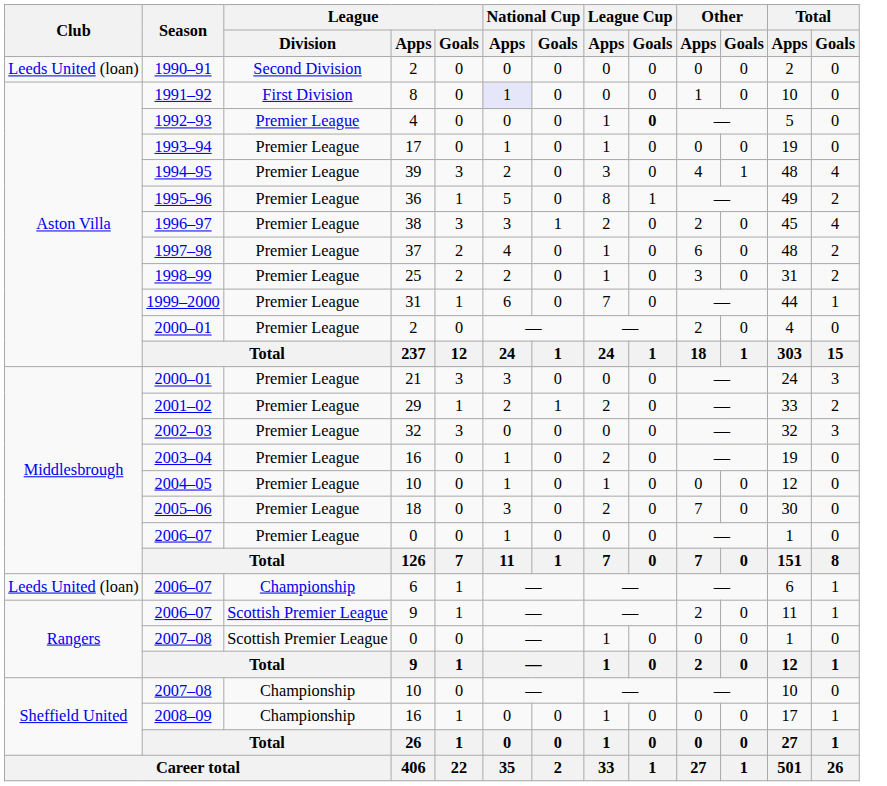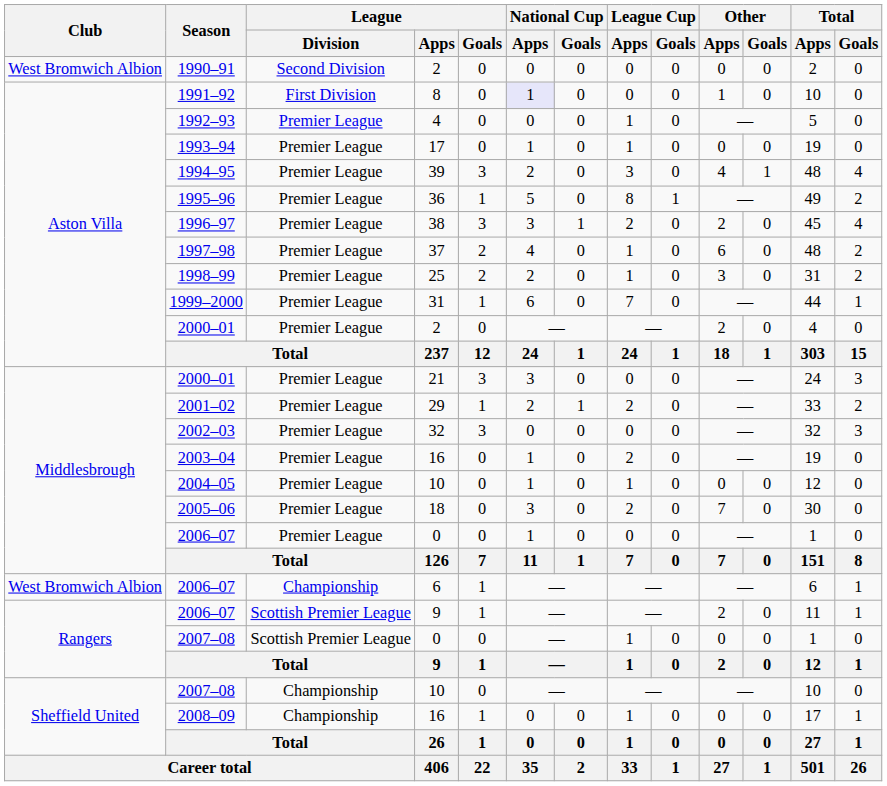1990–91 | Club: Leeds United (loan) -> West Bromwich Albion
1992–93 | League Cup / Goals: bold -> normal
2006–07 / 6 | Club: Leeds United (loan) -> West Bromwich Albion
